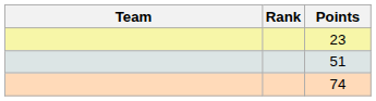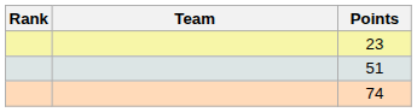columns swapped: Rank <-> Team
